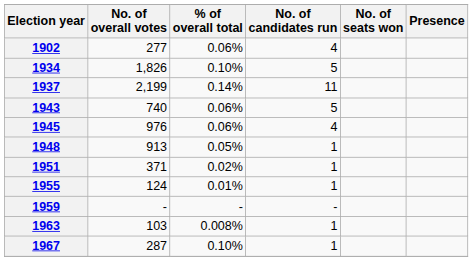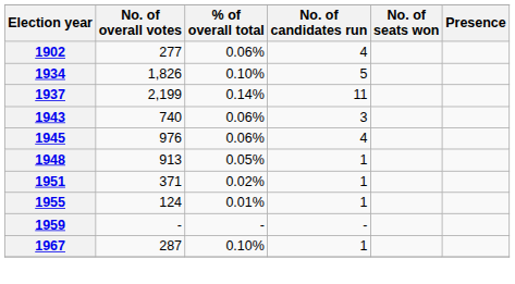1943 | No. of candidates run: 5 -> 3
- row: 1963 | 103 | 0.008% | 1
